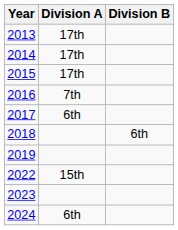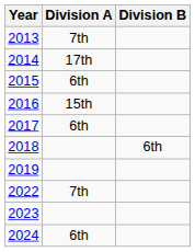2013 | Division A: 17th -> 7th
2015 | Division A: 17th -> 6th
2016 | Division A: 7th -> 15th
2022 | Division A: 15th -> 7th
